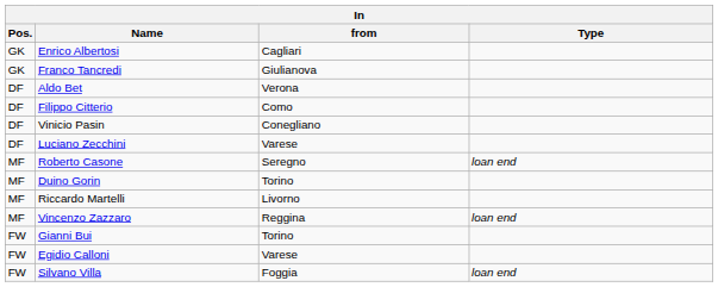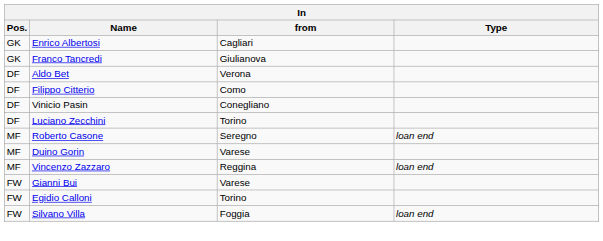Luciano Zecchini | from: Varese -> Torino
Duino Gorin | from: Torino -> Varese
- row: MF | Riccardo Martelli | Livorno
Gianni Bui | from: Torino -> Varese
Egidio Calloni | from: Varese -> Torino
